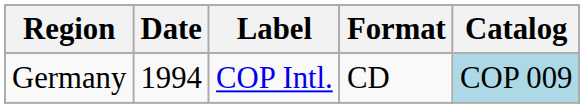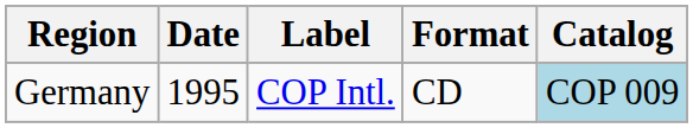Germany | Date: 1994 -> 1995
